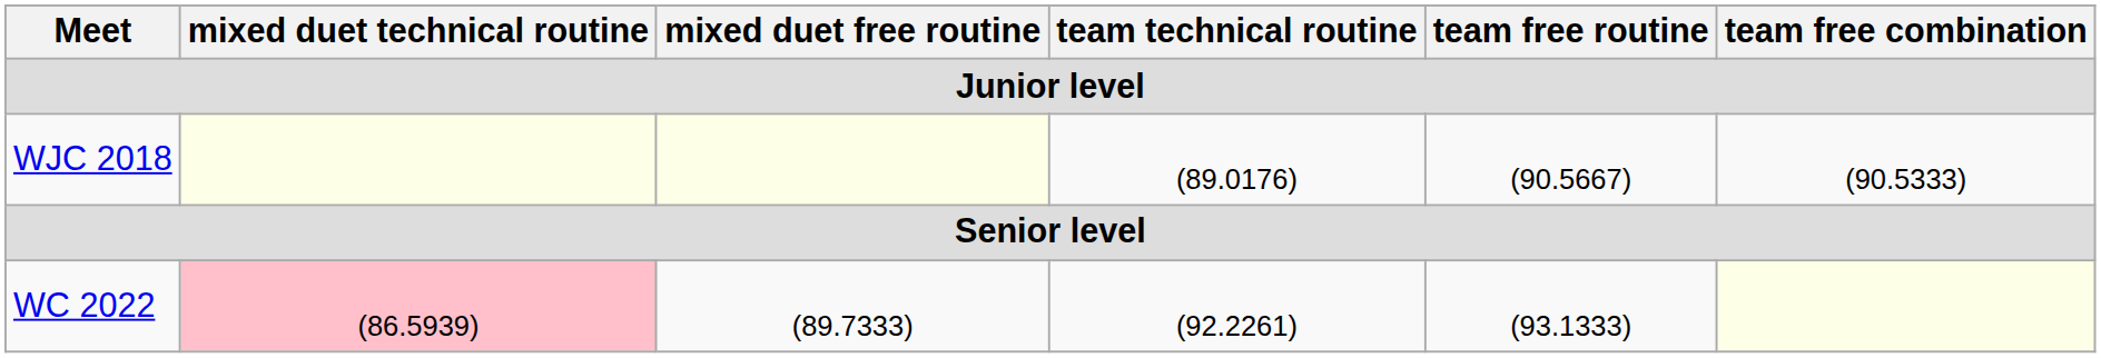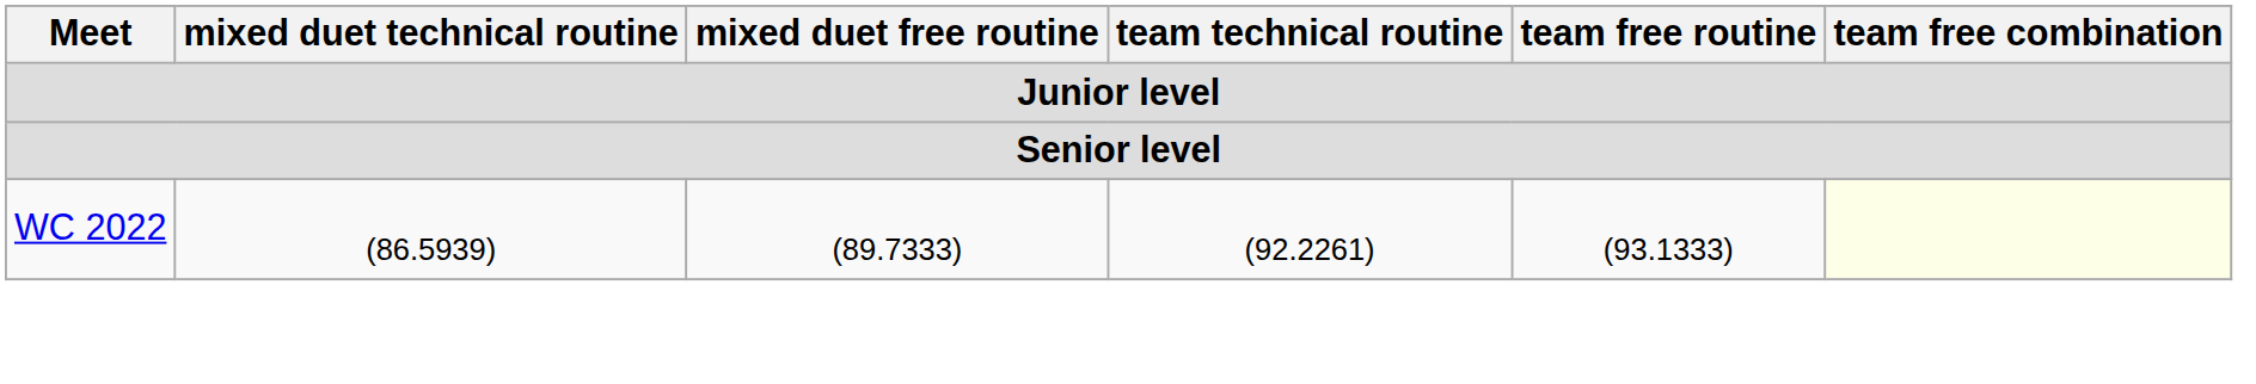- row: WJC 2018 | (89.0176) | (90.5667) | (90.5333)
WC 2022 | mixed duet technical routine: pink background -> no background
